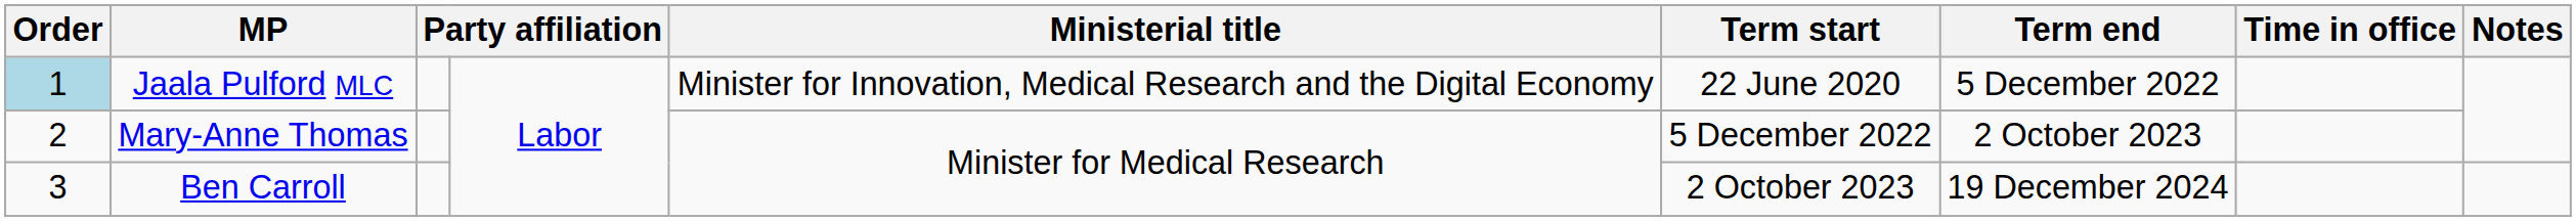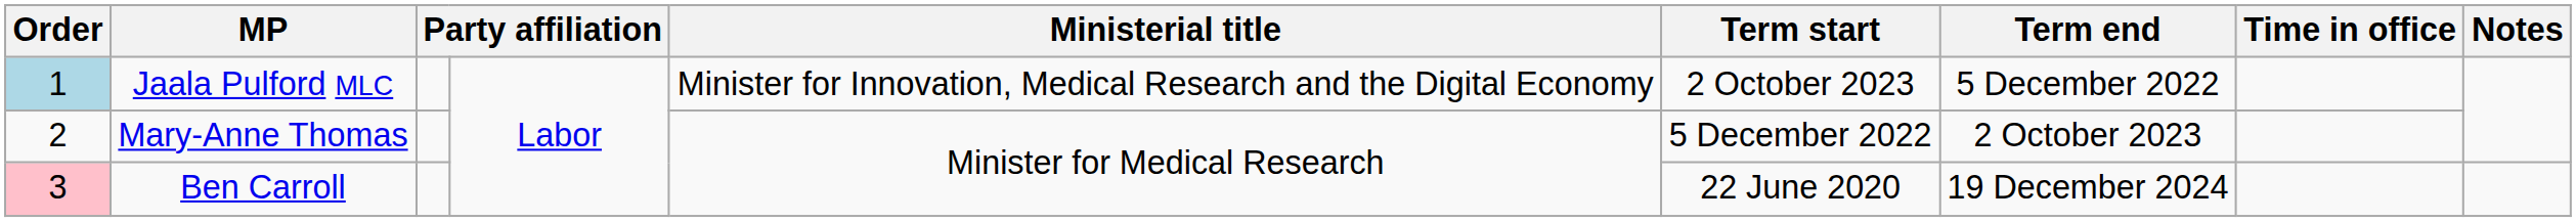Jaala Pulford MLC | Term start: 22 June 2020 -> 2 October 2023
Ben Carroll | Order: no background -> pink background
Ben Carroll | Term start: 2 October 2023 -> 22 June 2020
